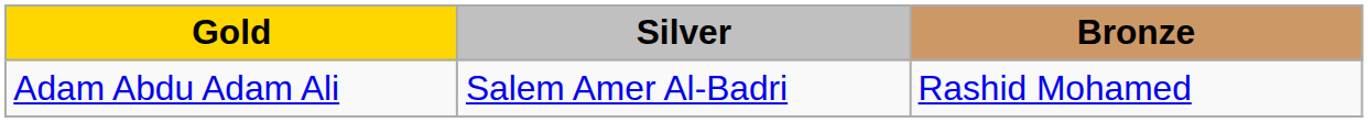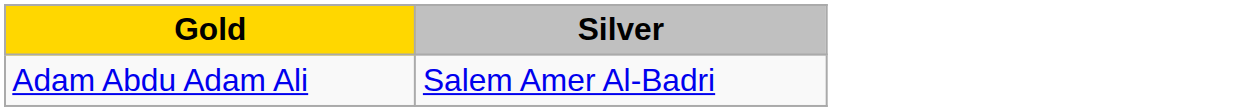- column: Bronze | Rashid Mohamed
